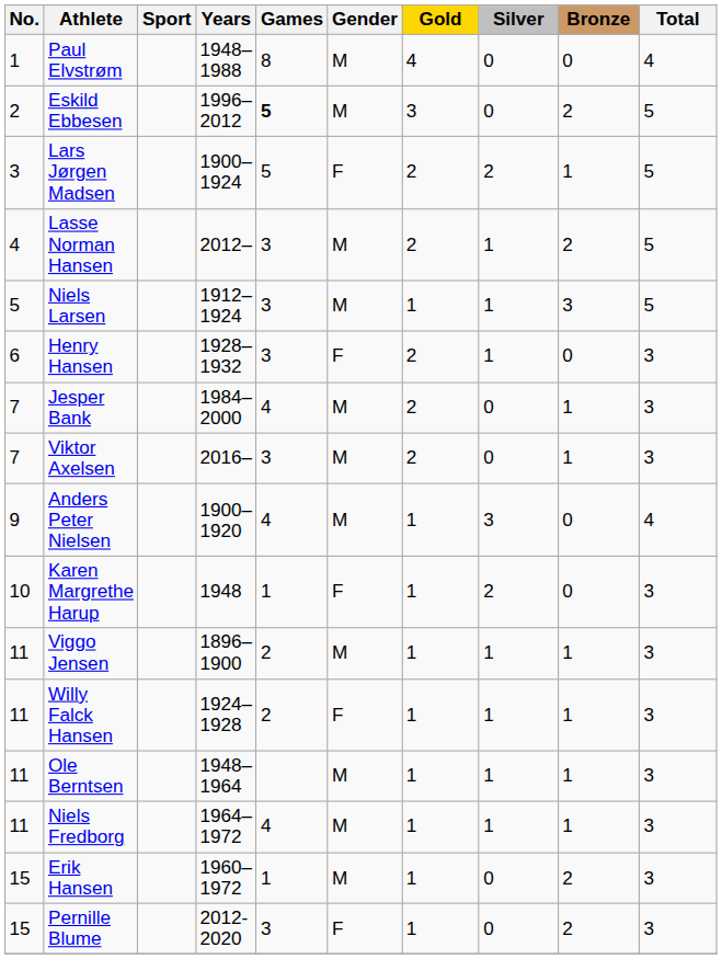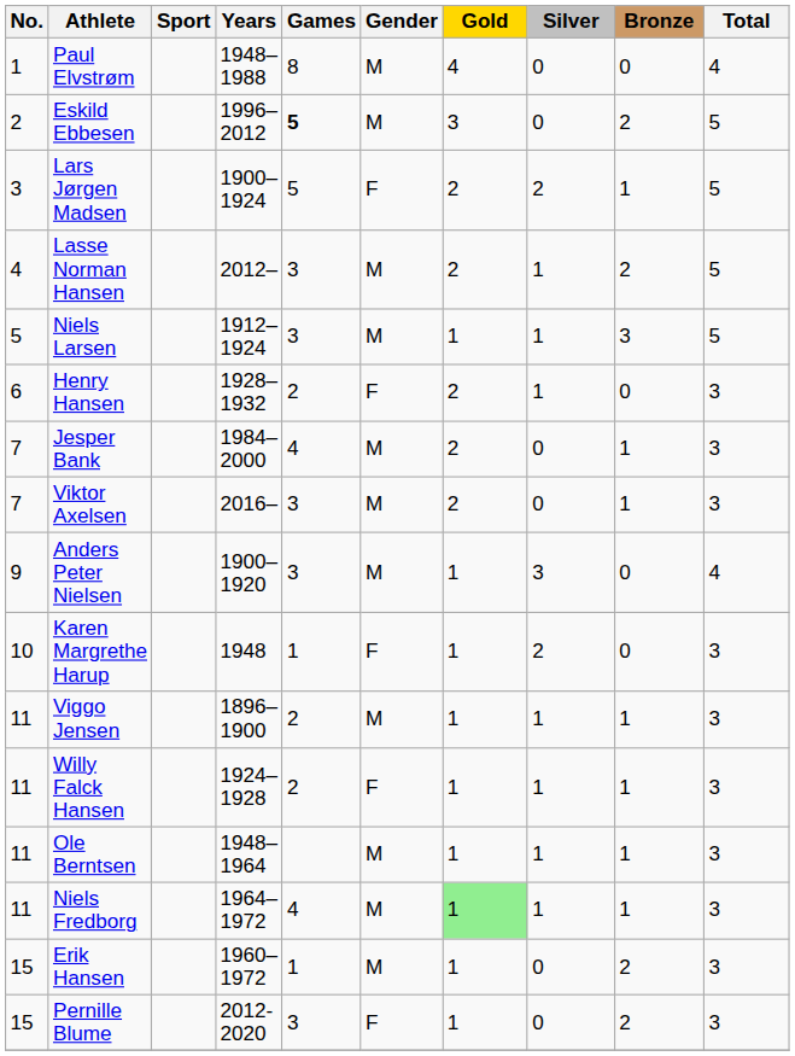Henry Hansen | Games: 3 -> 2
Anders Peter Nielsen | Games: 4 -> 3
Niels Fredborg | Gold: no background -> lightgreen background
